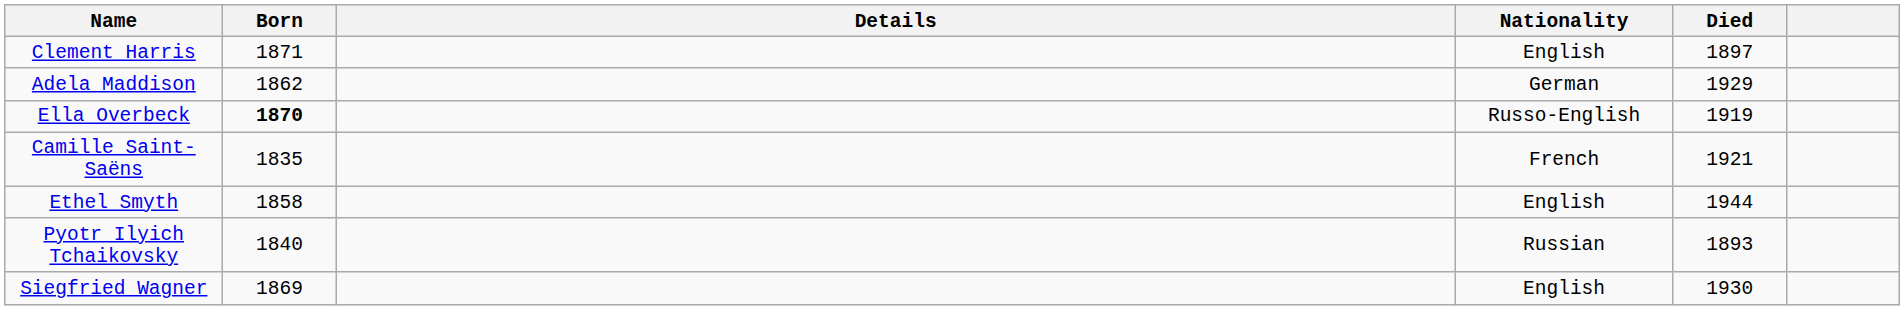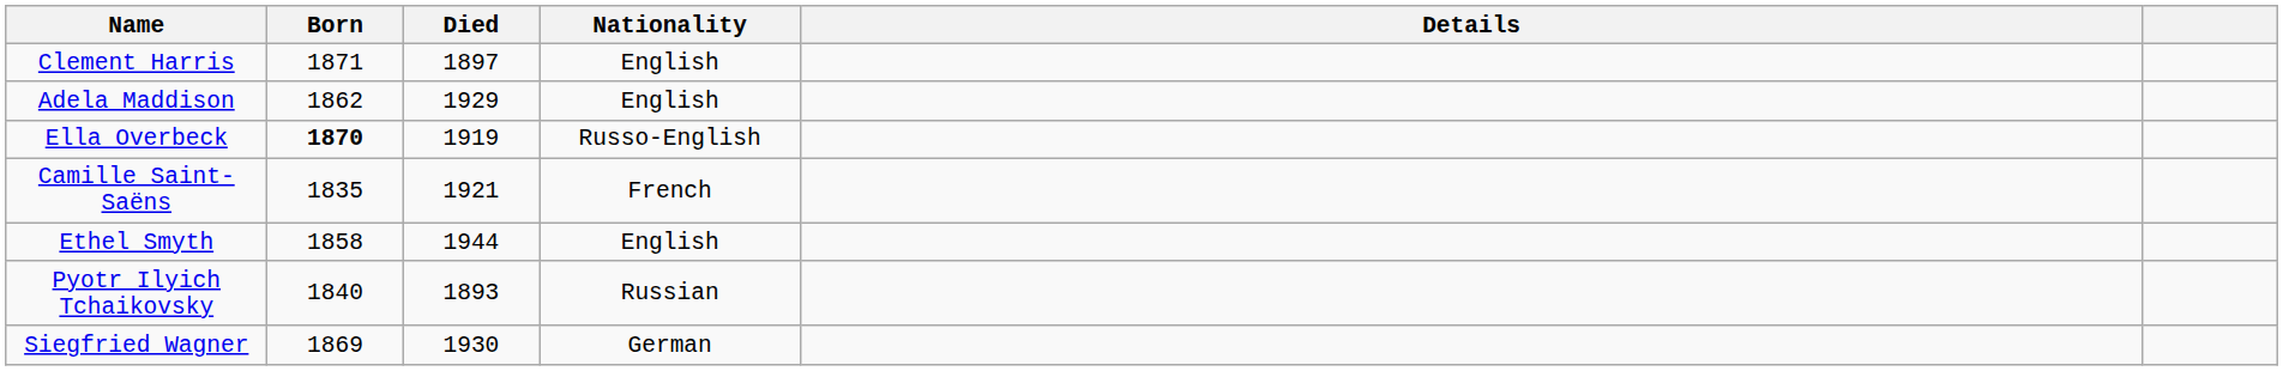columns swapped: Died <-> Details
Adela Maddison | Nationality: German -> English
Siegfried Wagner | Nationality: English -> German
